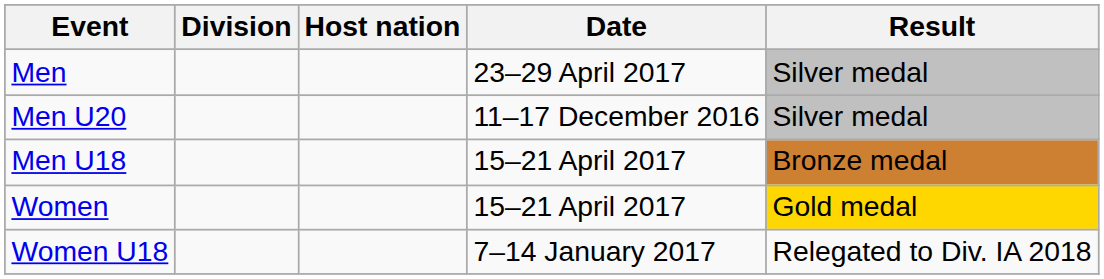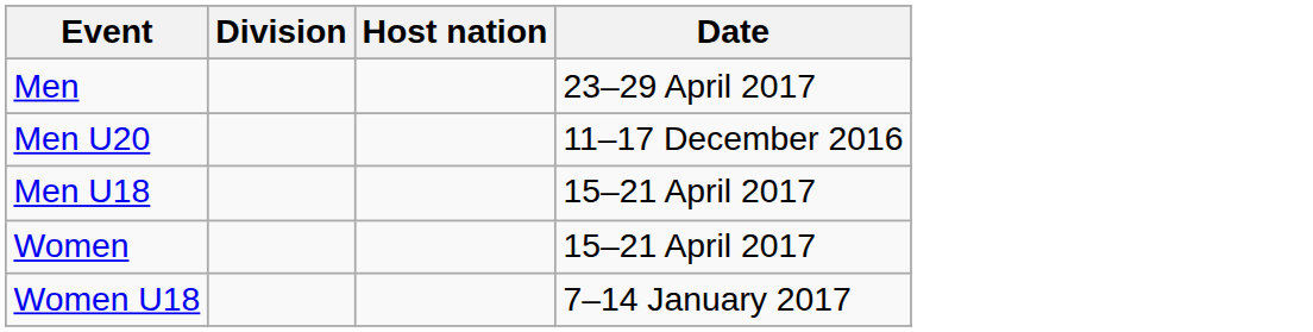- column: Result | Silver medal | Silver medal | Bronze medal | Gold medal | Relegated to Div. IA 2018
